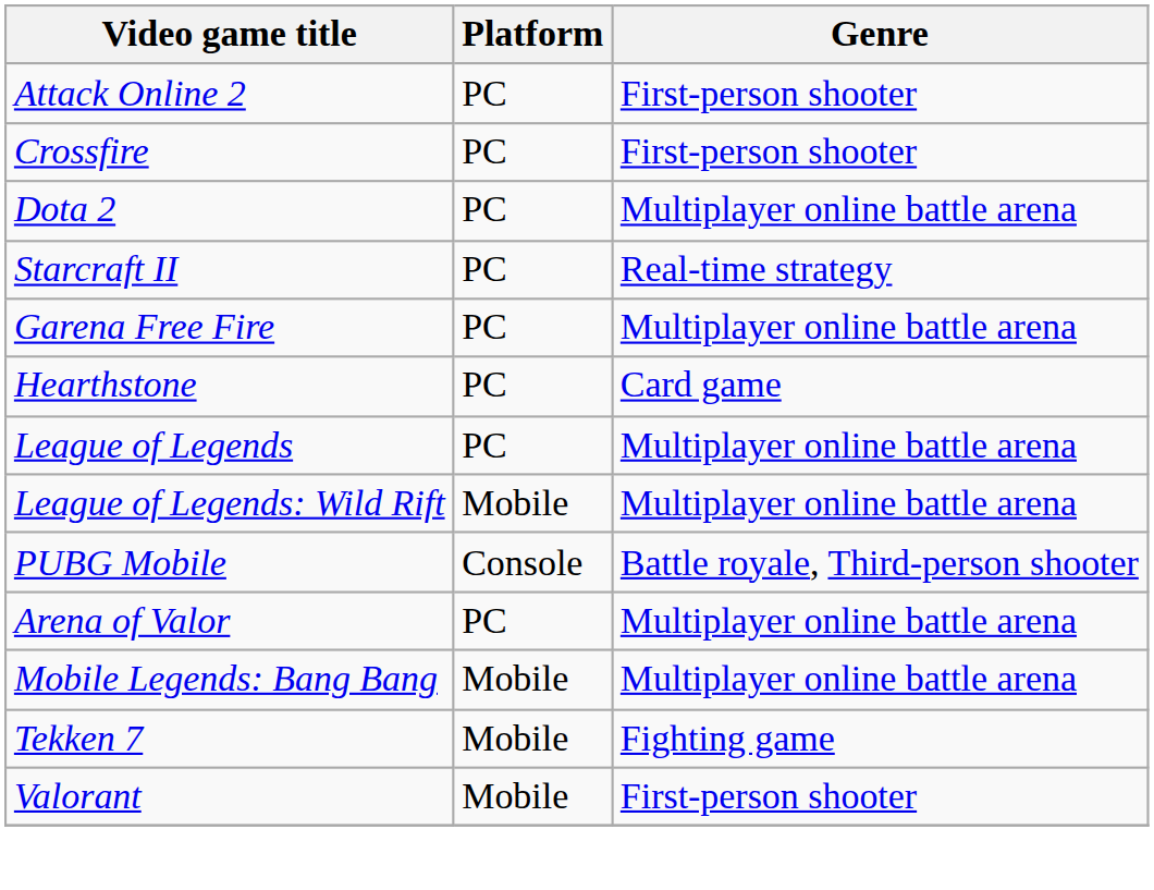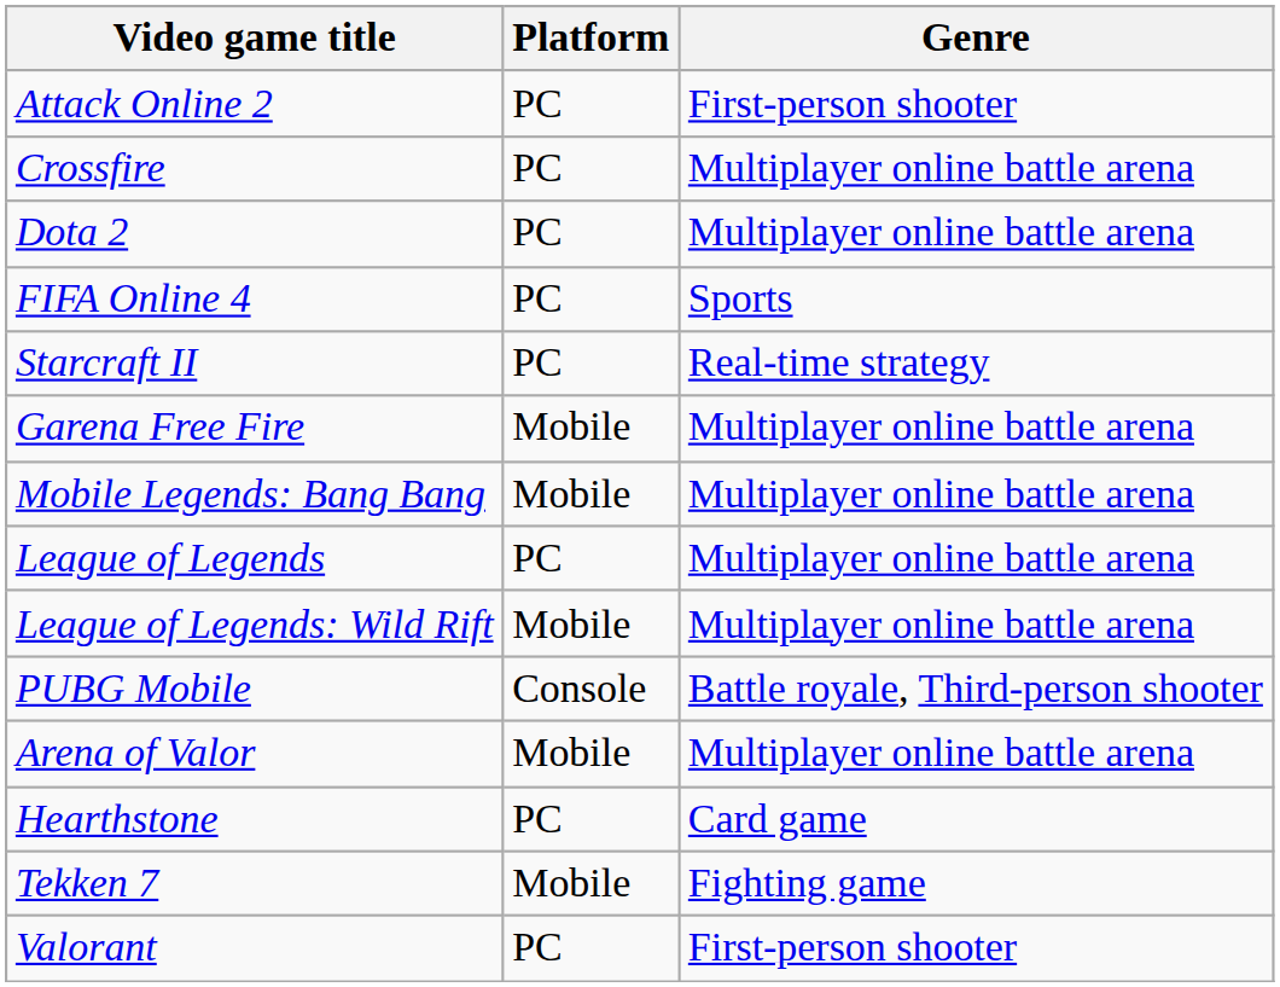Crossfire | Genre: First-person shooter -> Multiplayer online battle arena
+ row: FIFA Online 4 | PC | Sports
Garena Free Fire | Platform: PC -> Mobile
rows swapped: Hearthstone <-> Mobile Legends: Bang Bang
Arena of Valor | Platform: PC -> Mobile
Valorant | Platform: Mobile -> PC
